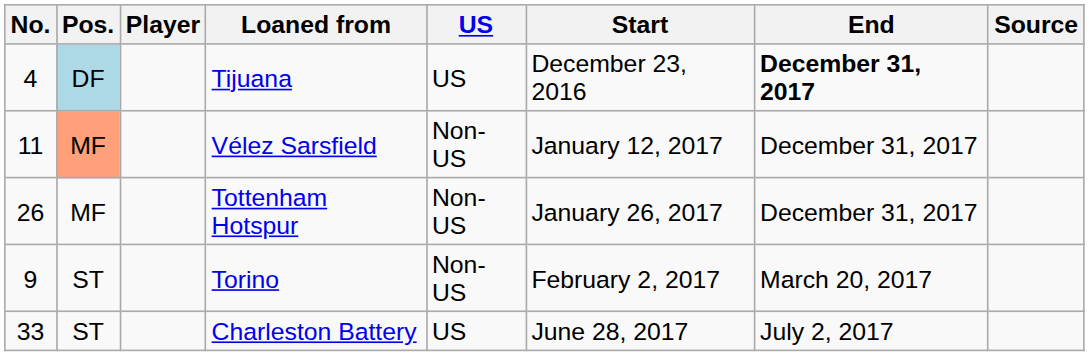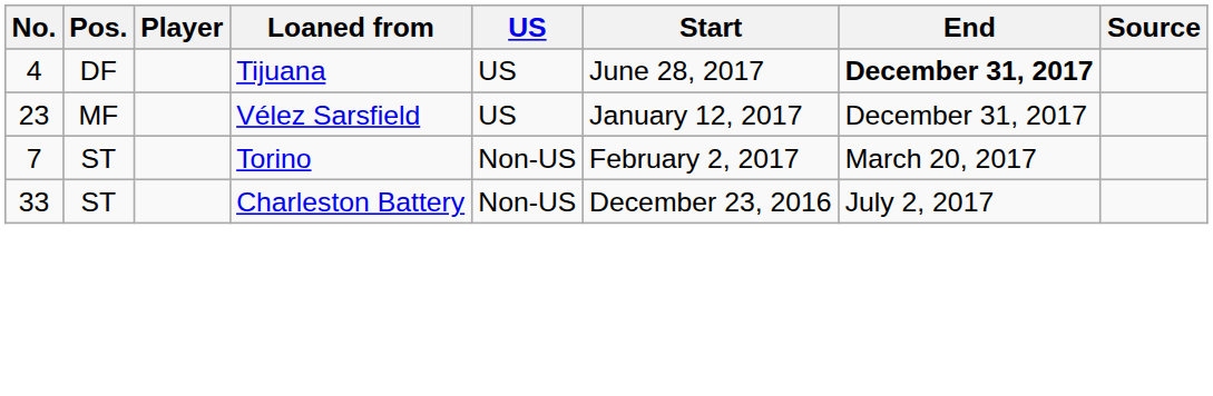Tijuana | Pos.: lightblue background -> no background
Tijuana | Start: December 23, 2016 -> June 28, 2017
Vélez Sarsfield | No.: 11 -> 23
Vélez Sarsfield | Pos.: lightsalmon background -> no background
Vélez Sarsfield | US: Non-US -> US
- row: 26 | MF | Tottenham Hotspur | Non-US | January 26, 2017 | December 31, 2017
Torino | No.: 9 -> 7
Charleston Battery | US: US -> Non-US
Charleston Battery | Start: June 28, 2017 -> December 23, 2016
